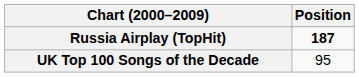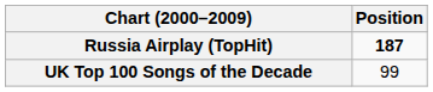UK Top 100 Songs of the Decade | Position: 95 -> 99
